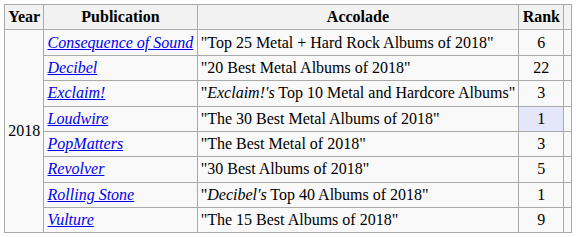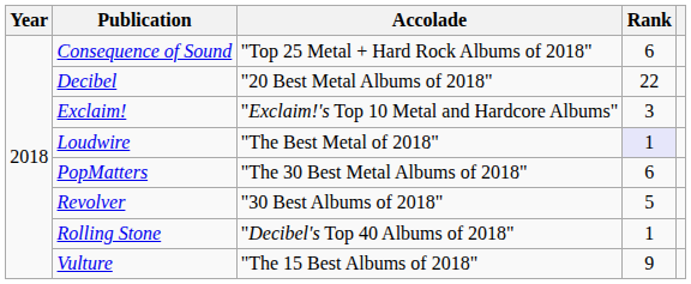Loudwire | Accolade: "The 30 Best Metal Albums of 2018" -> "The Best Metal of 2018"
PopMatters | Accolade: "The Best Metal of 2018" -> "The 30 Best Metal Albums of 2018"
PopMatters | Rank: 3 -> 6
